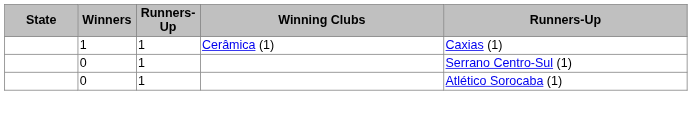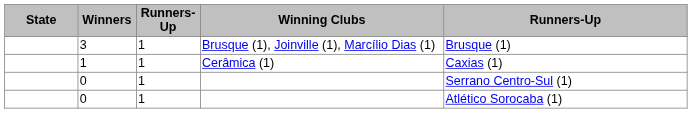+ row: 3 | 1 | Brusque (1), Joinville (1), Marcílio Dias (1) | Brusque (1)
